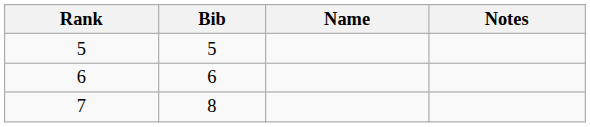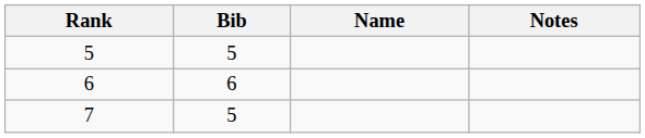7 | Bib: 8 -> 5
